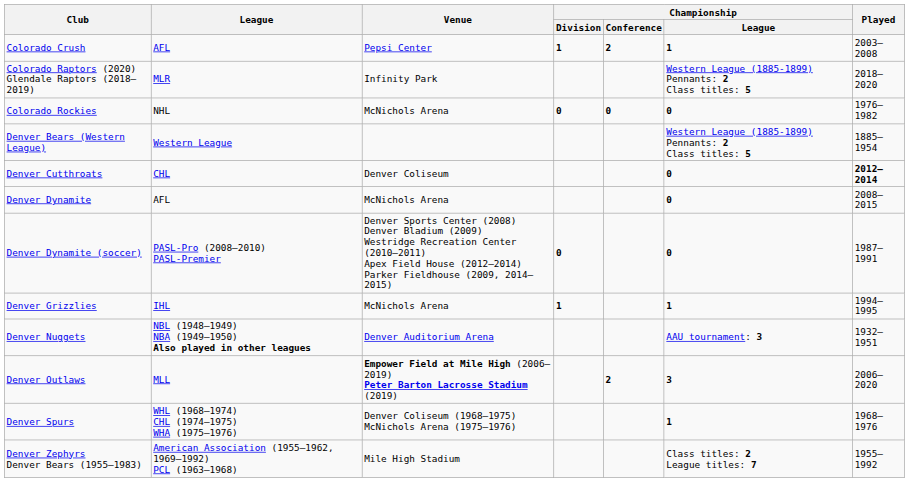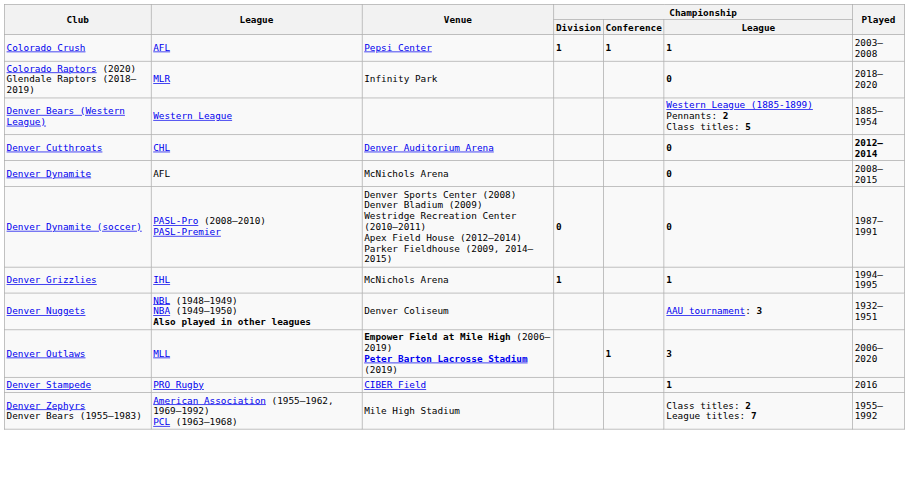Colorado Crush | Championship / Conference: 2 -> 1
Colorado Raptors (2020) Glendale Raptors (2018–2019) | Championship / League: Western League (1885-1899) Pennants: 2 Class titles: 5 -> 0
- row: Colorado Rockies | NHL | McNichols Arena | 0 | 0 | 0 | 1976–1982
Denver Cutthroats | Venue: Denver Coliseum -> Denver Auditorium Arena
Denver Nuggets | Venue: Denver Auditorium Arena -> Denver Coliseum
Denver Outlaws | Championship / Conference: 2 -> 1
- row: Denver Spurs | WHL (1968–1974) CHL (1974–1975) WHA (1975–1976) | Denver Coliseum (1968–1975) McNichols Arena (1975–1976) | 1 | 1968–1976
+ row: Denver Stampede | PRO Rugby | CIBER Field | 1 | 2016
